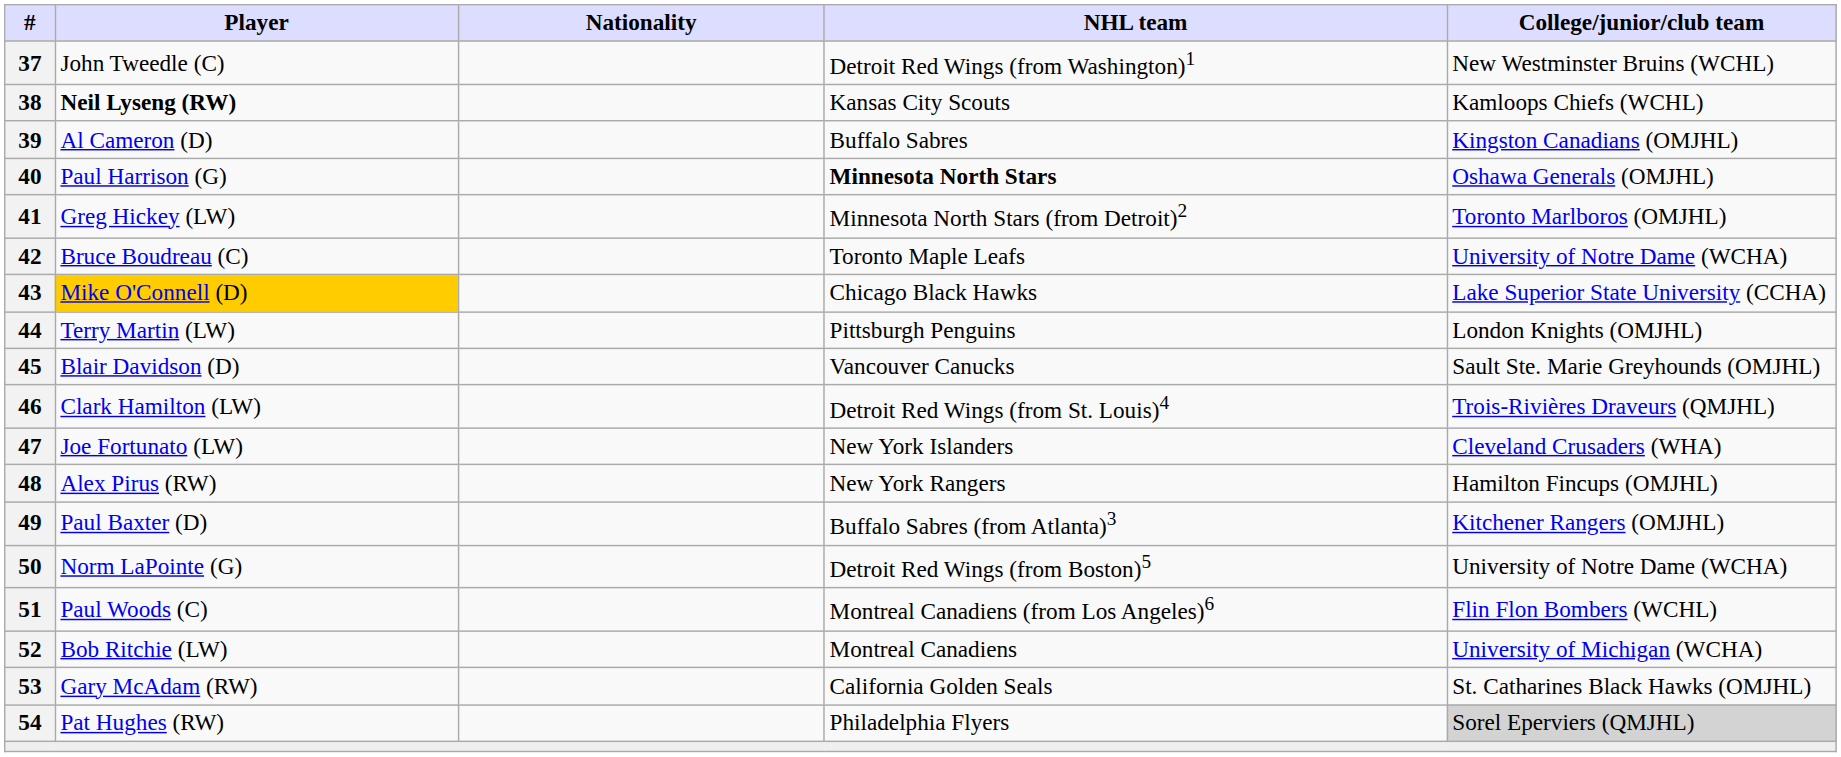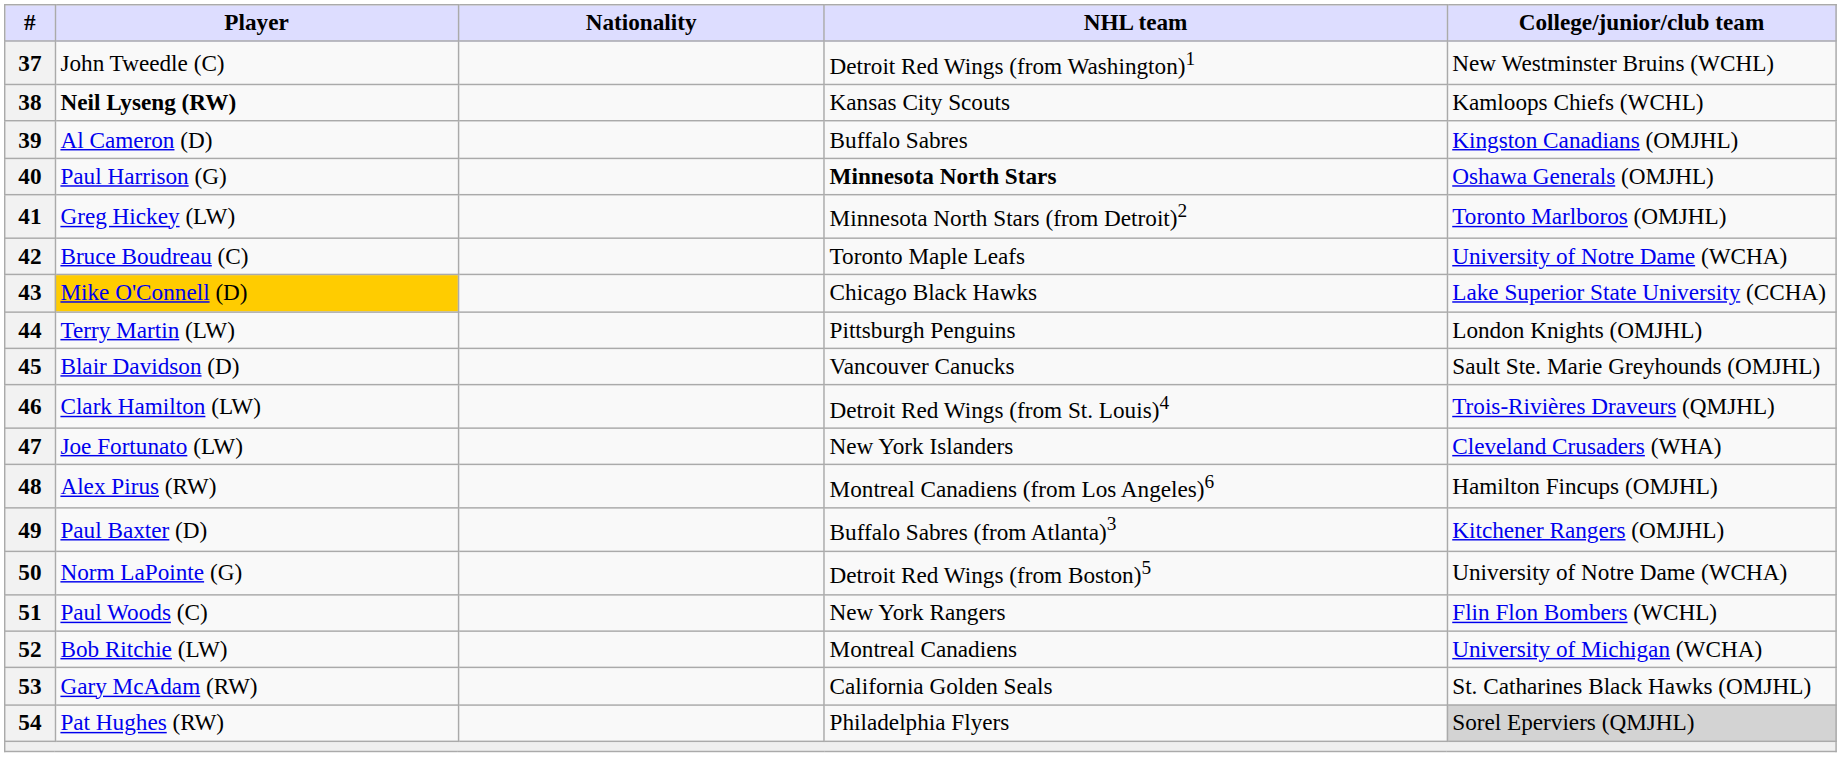48 | NHL team: New York Rangers -> Montreal Canadiens (from Los Angeles)6
51 | NHL team: Montreal Canadiens (from Los Angeles)6 -> New York Rangers
